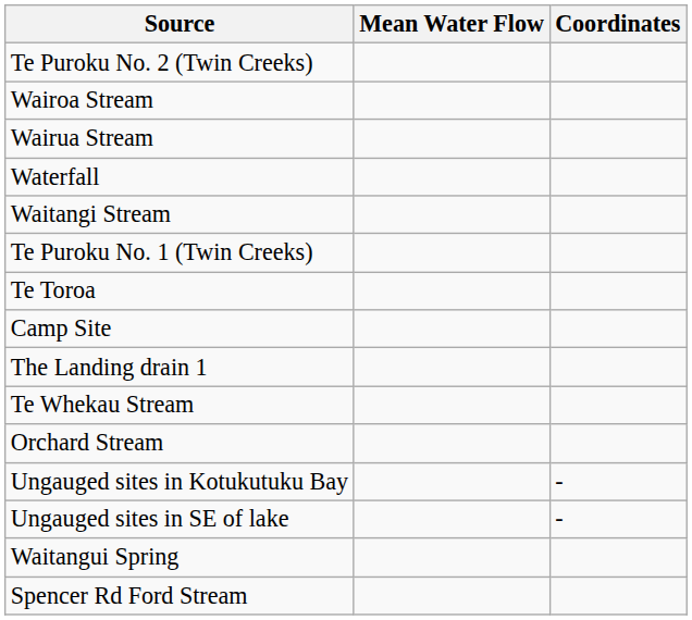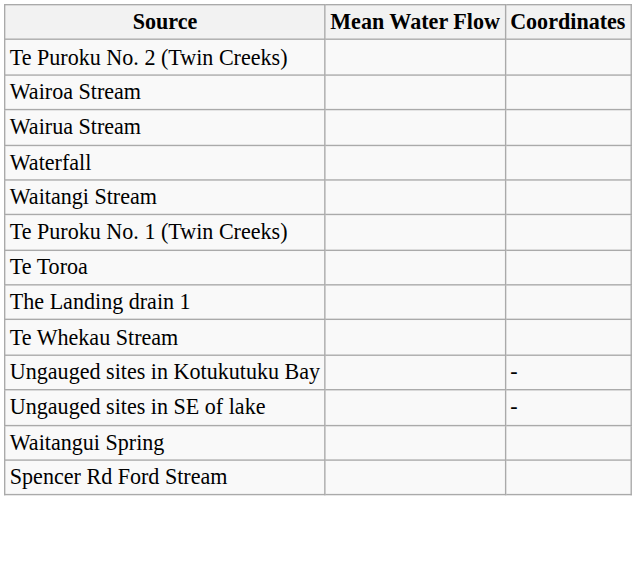- row: Camp Site
- row: Orchard Stream
